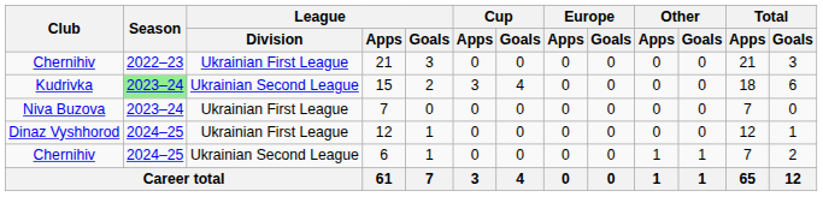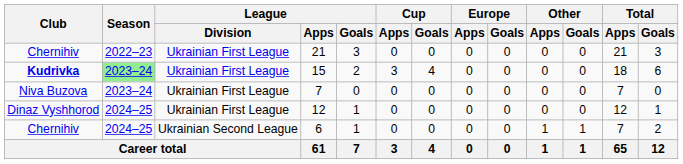15 | Club: normal -> bold
15 | League / Division: Ukrainian Second League -> Ukrainian First League
